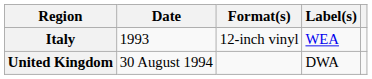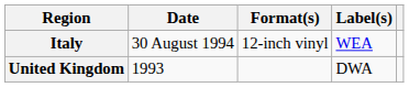Italy | Date: 1993 -> 30 August 1994
United Kingdom | Date: 30 August 1994 -> 1993
